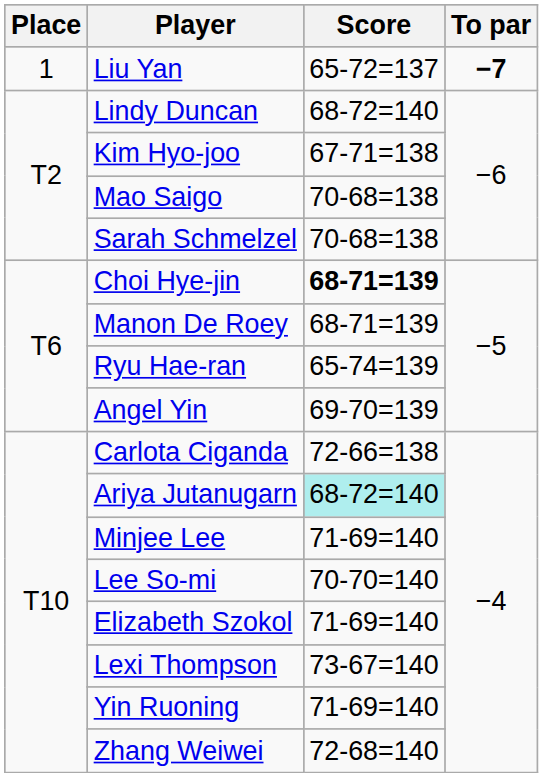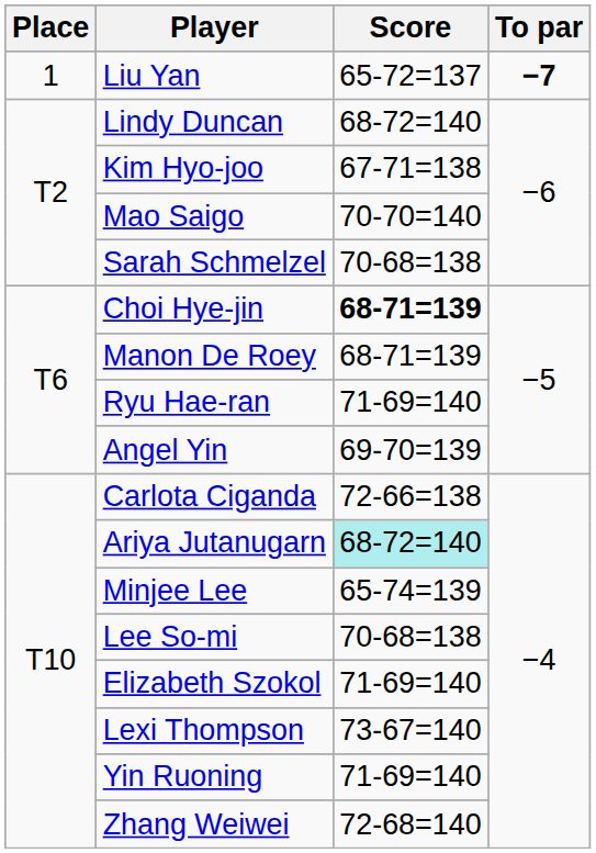Mao Saigo | Score: 70-68=138 -> 70-70=140
Ryu Hae-ran | Score: 65-74=139 -> 71-69=140
Minjee Lee | Score: 71-69=140 -> 65-74=139
Lee So-mi | Score: 70-70=140 -> 70-68=138
